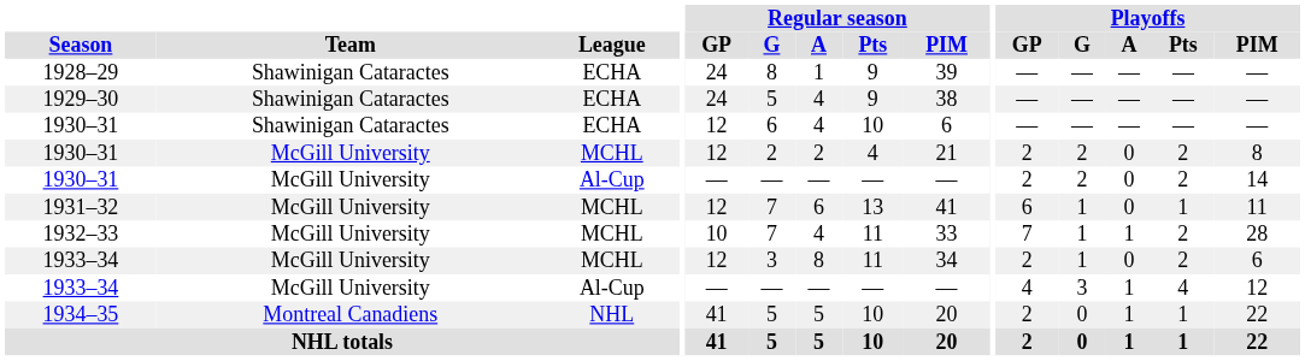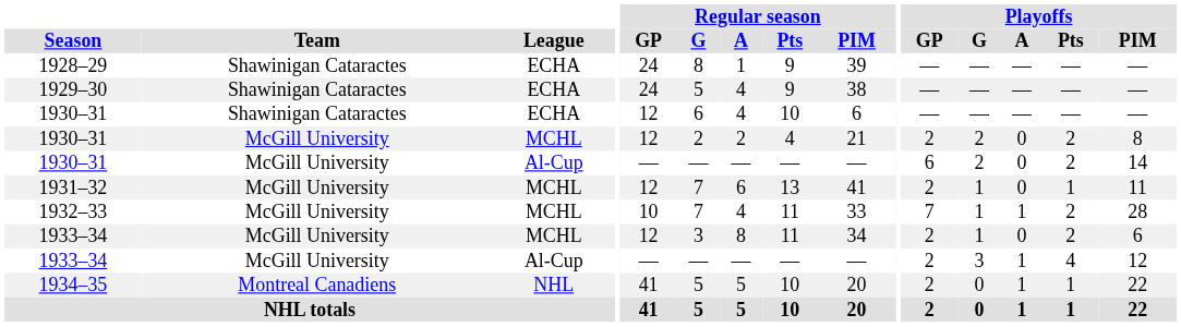1930–31 / Al-Cup | Playoffs / GP: 2 -> 6
1931–32 | Playoffs / GP: 6 -> 2
1933–34 / Al-Cup | Playoffs / GP: 4 -> 2
